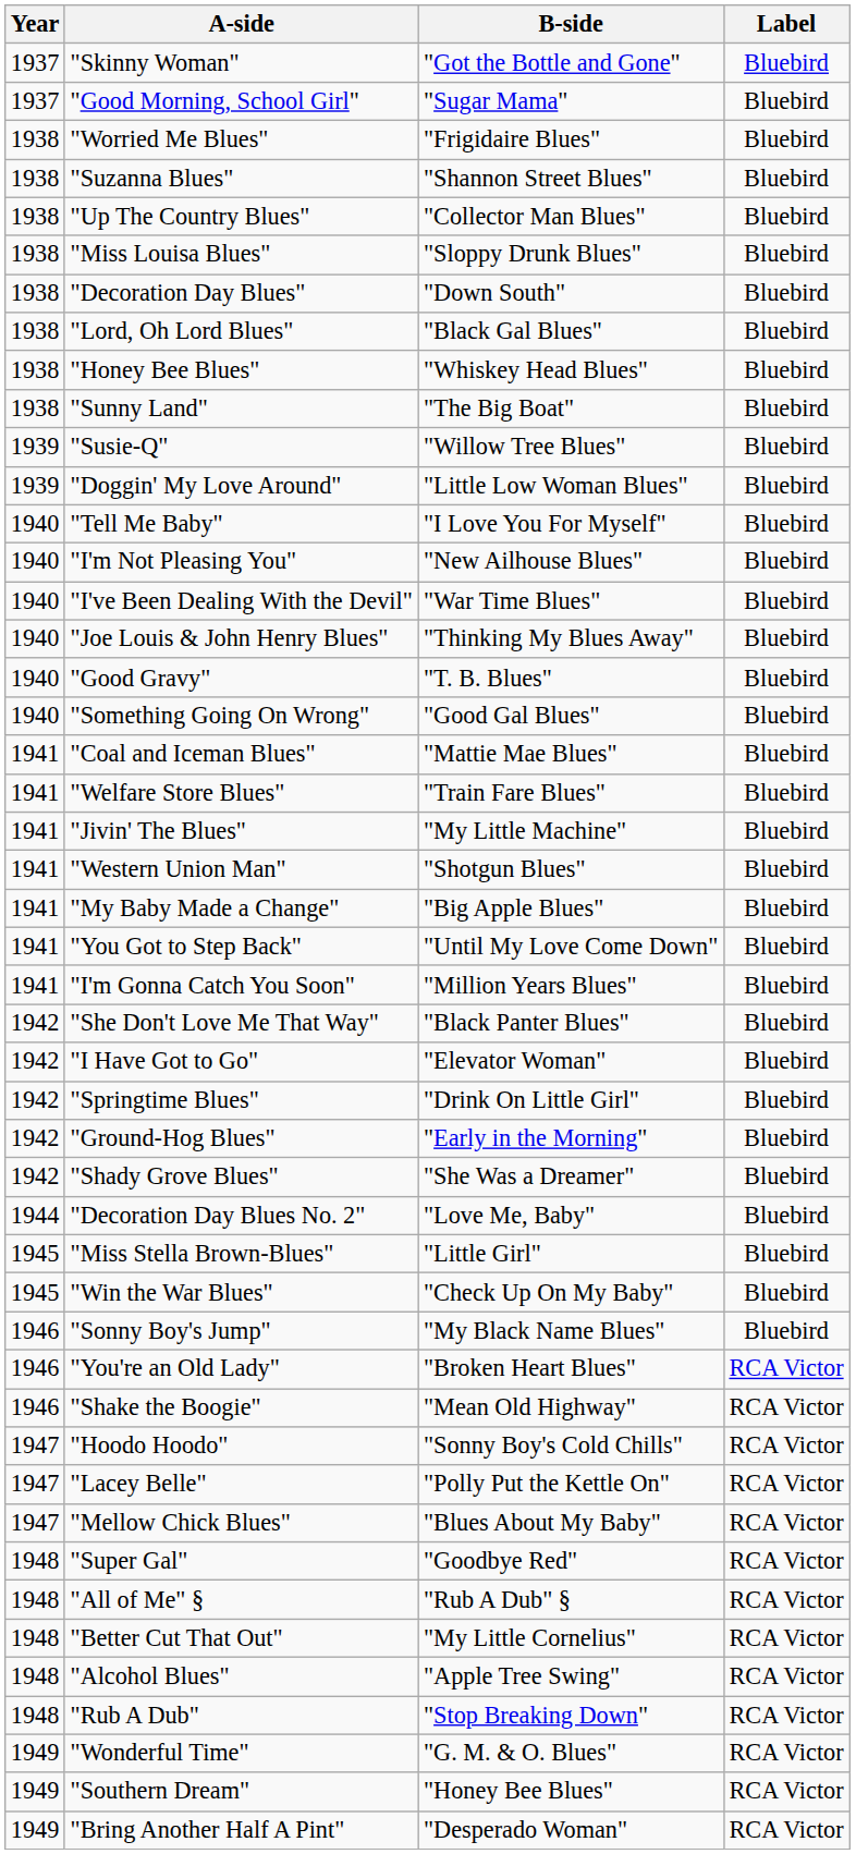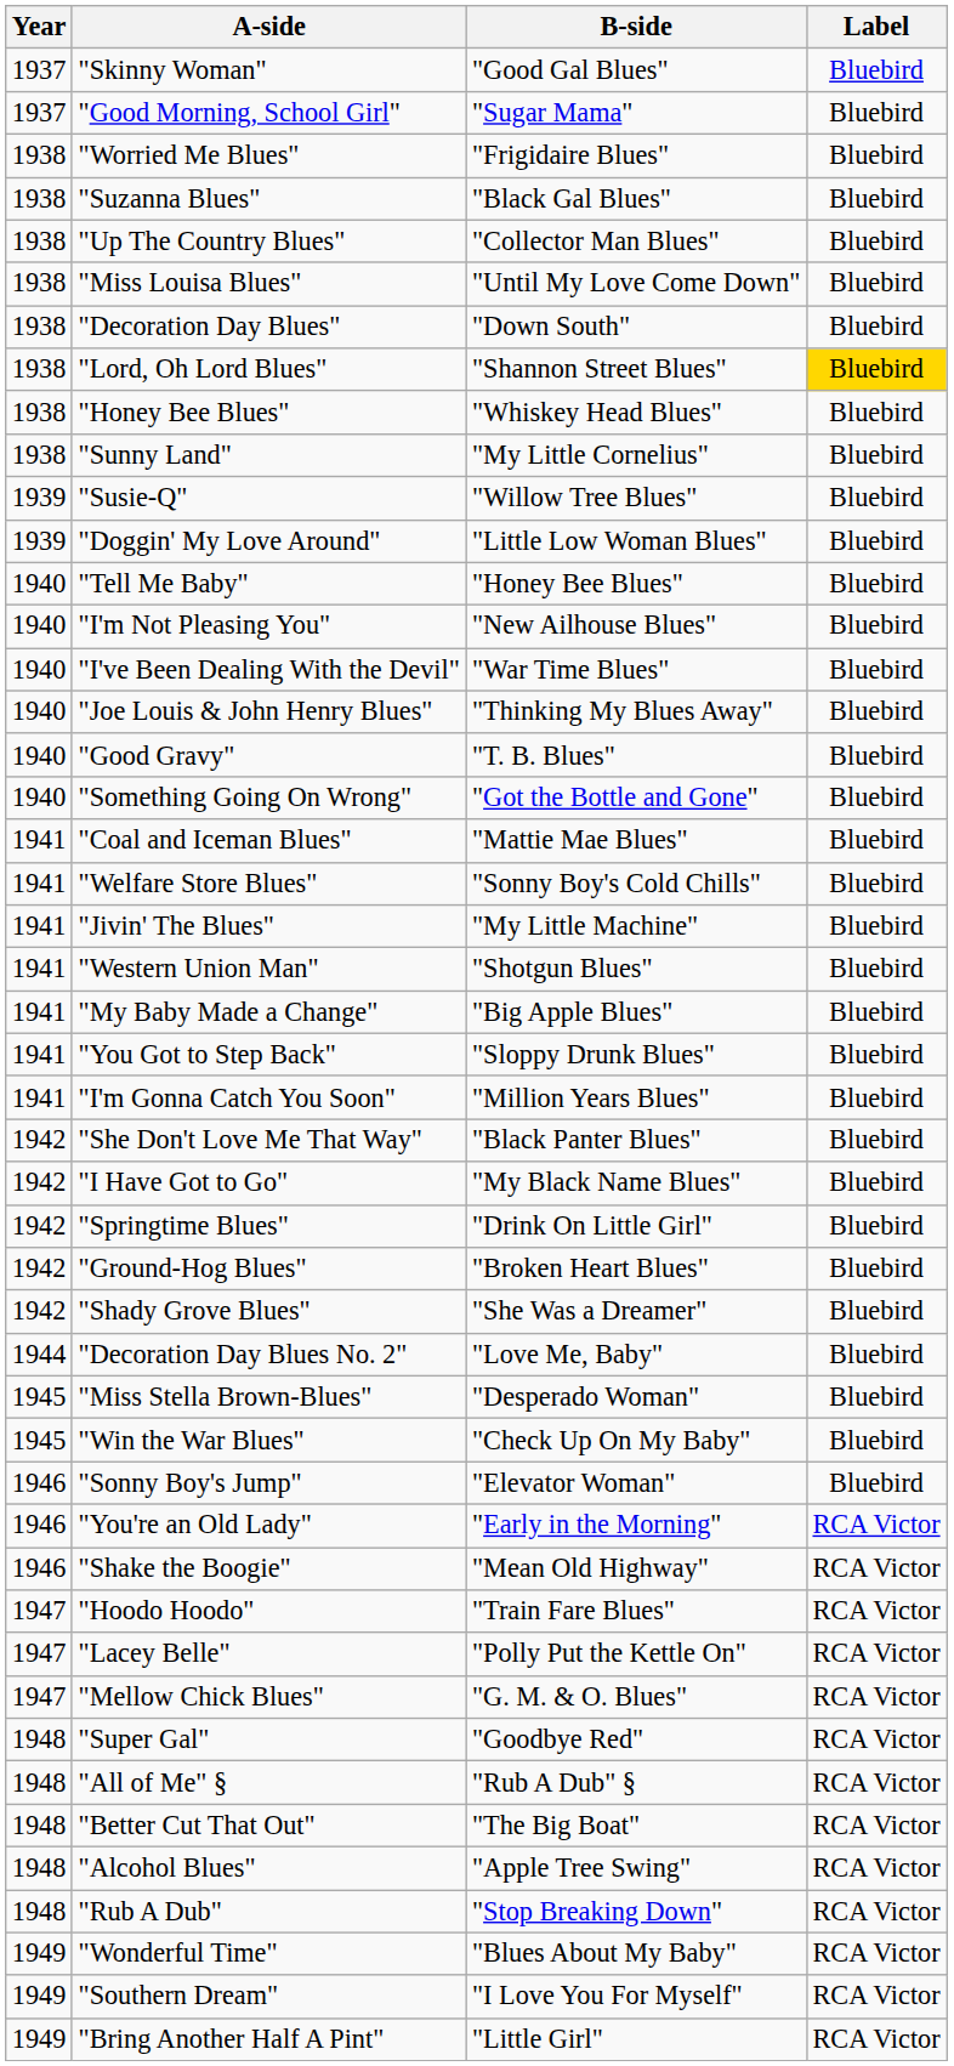"Skinny Woman" | B-side: "Got the Bottle and Gone" -> "Good Gal Blues"
"Suzanna Blues" | B-side: "Shannon Street Blues" -> "Black Gal Blues"
"Miss Louisa Blues" | B-side: "Sloppy Drunk Blues" -> "Until My Love Come Down"
"Lord, Oh Lord Blues" | B-side: "Black Gal Blues" -> "Shannon Street Blues"
"Lord, Oh Lord Blues" | Label: no background -> gold background
"Sunny Land" | B-side: "The Big Boat" -> "My Little Cornelius"
"Tell Me Baby" | B-side: "I Love You For Myself" -> "Honey Bee Blues"
"Something Going On Wrong" | B-side: "Good Gal Blues" -> "Got the Bottle and Gone"
"Welfare Store Blues" | B-side: "Train Fare Blues" -> "Sonny Boy's Cold Chills"
"You Got to Step Back" | B-side: "Until My Love Come Down" -> "Sloppy Drunk Blues"
"I Have Got to Go" | B-side: "Elevator Woman" -> "My Black Name Blues"
"Ground-Hog Blues" | B-side: "Early in the Morning" -> "Broken Heart Blues"
"Miss Stella Brown-Blues" | B-side: "Little Girl" -> "Desperado Woman"
"Sonny Boy's Jump" | B-side: "My Black Name Blues" -> "Elevator Woman"
"You're an Old Lady" | B-side: "Broken Heart Blues" -> "Early in the Morning"
"Hoodo Hoodo" | B-side: "Sonny Boy's Cold Chills" -> "Train Fare Blues"
"Mellow Chick Blues" | B-side: "Blues About My Baby" -> "G. M. & O. Blues"
"Better Cut That Out" | B-side: "My Little Cornelius" -> "The Big Boat"
"Wonderful Time" | B-side: "G. M. & O. Blues" -> "Blues About My Baby"
"Southern Dream" | B-side: "Honey Bee Blues" -> "I Love You For Myself"
"Bring Another Half A Pint" | B-side: "Desperado Woman" -> "Little Girl"
